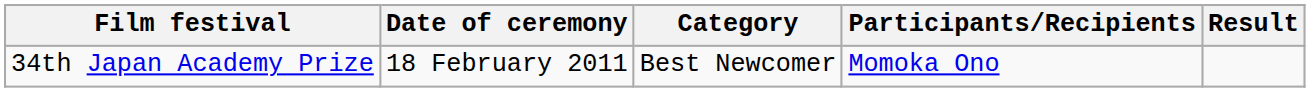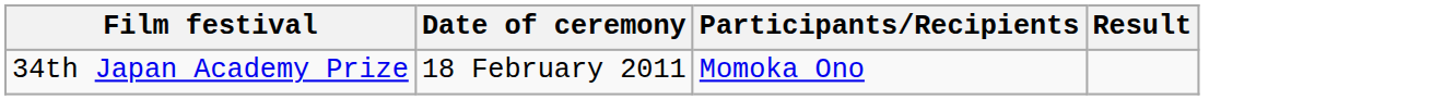- column: Category | Best Newcomer
